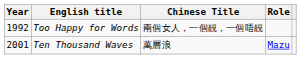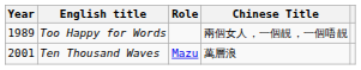columns swapped: Chinese Title <-> Role
Too Happy for Words | Year: 1992 -> 1989
